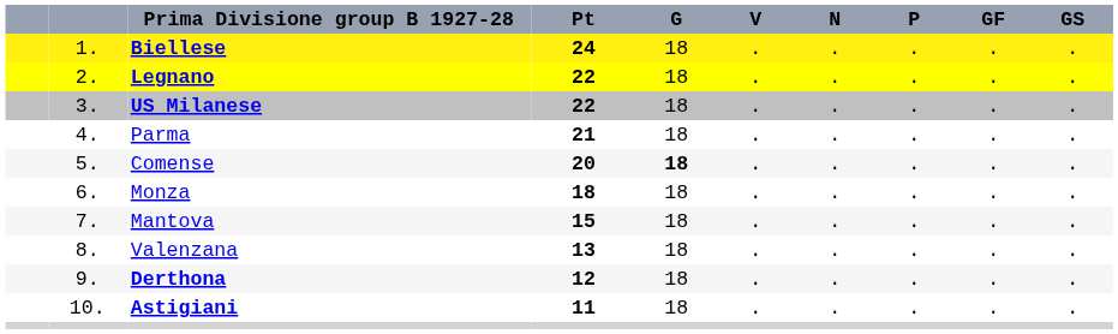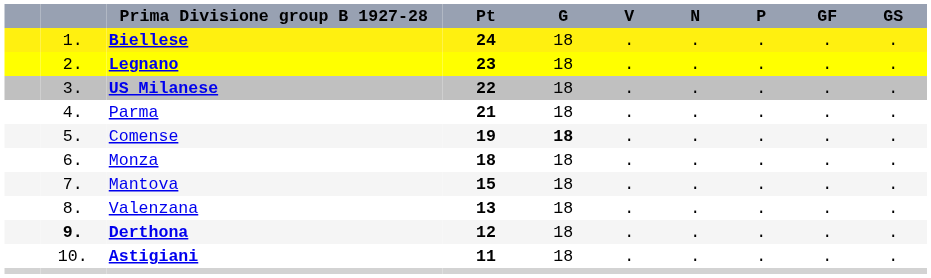Legnano | Pt: 22 -> 23
Comense | Pt: 20 -> 19
Derthona | column 2: normal -> bold
